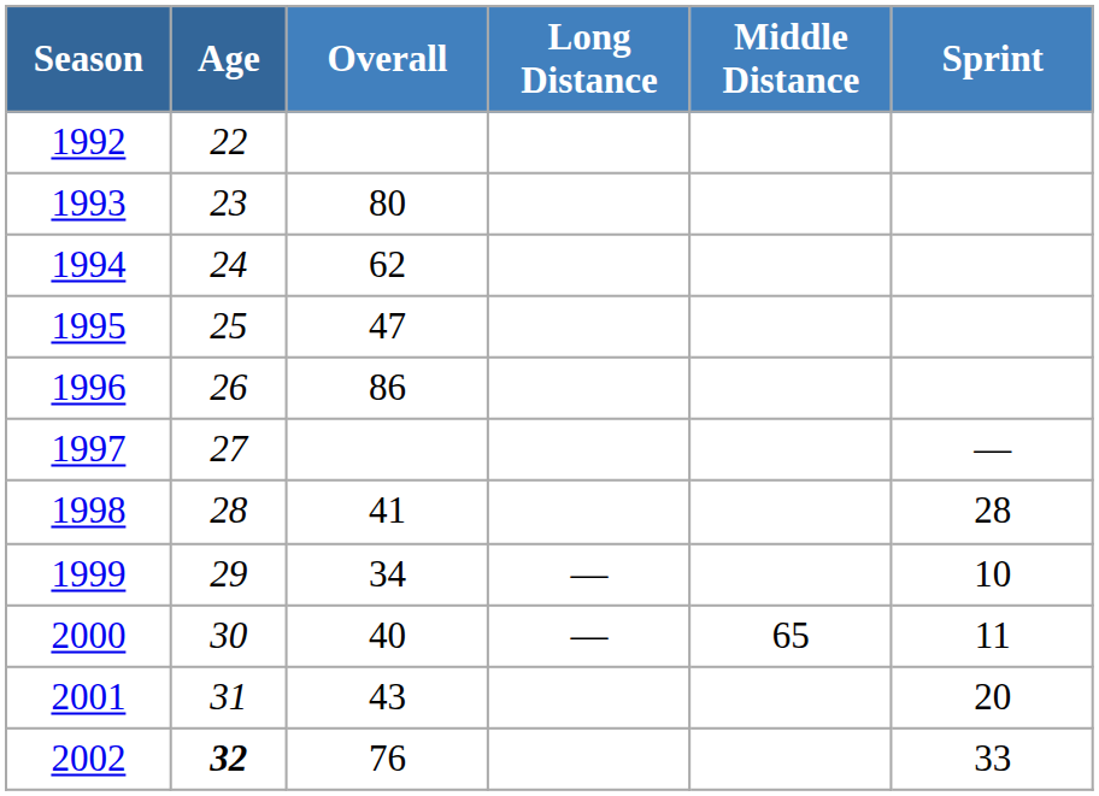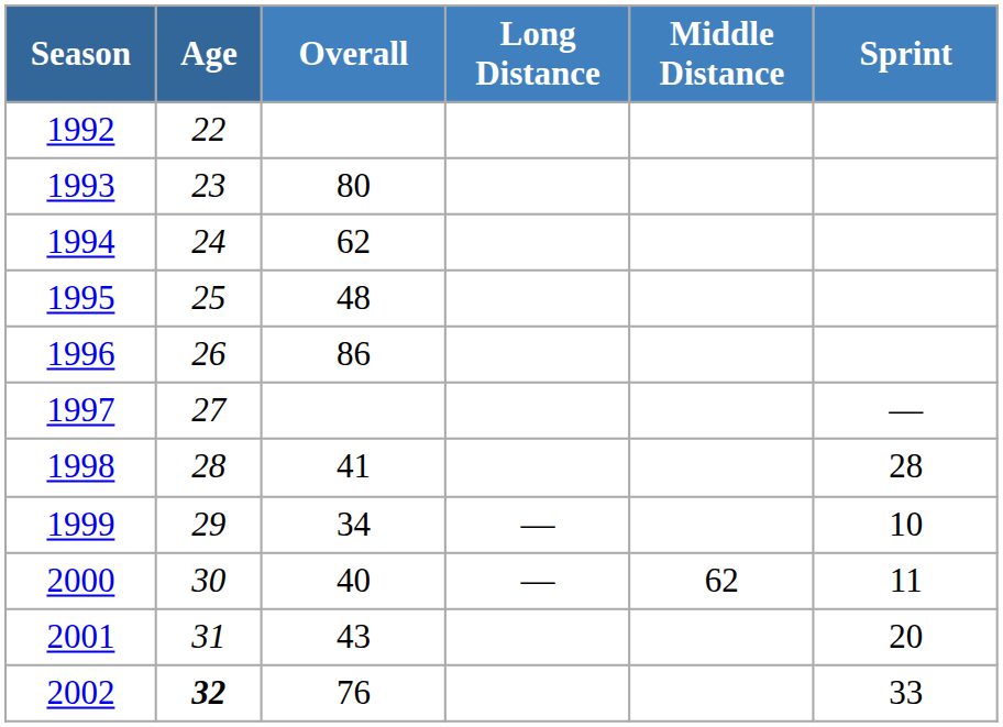1995 | Overall: 47 -> 48
2000 | Middle Distance: 65 -> 62
